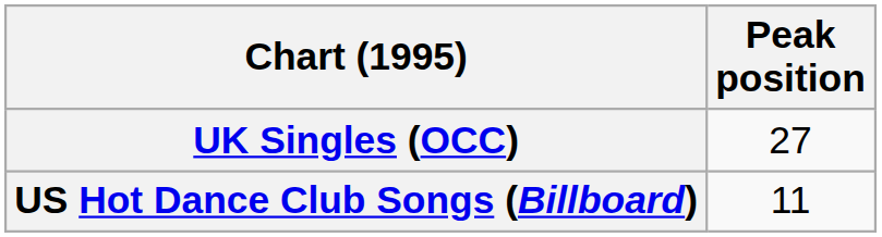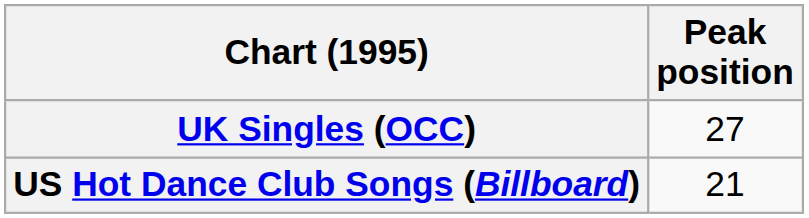US Hot Dance Club Songs (Billboard) | Peak position: 11 -> 21
